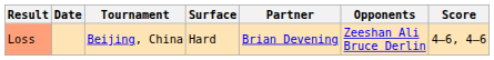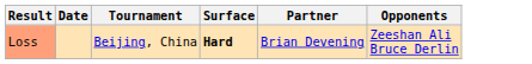- column: Score | 4–6, 4–6
Loss | Surface: normal -> bold
